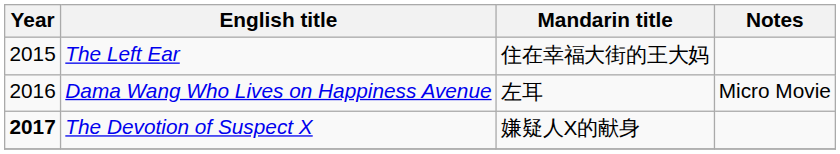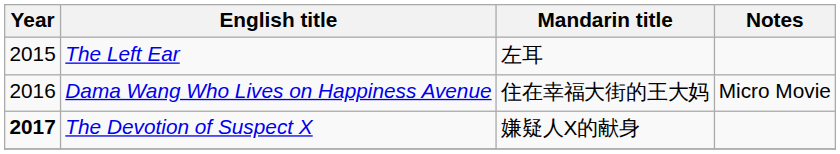The Left Ear | Mandarin title: 住在幸福大街的王大妈 -> 左耳
Dama Wang Who Lives on Happiness Avenue | Mandarin title: 左耳 -> 住在幸福大街的王大妈
